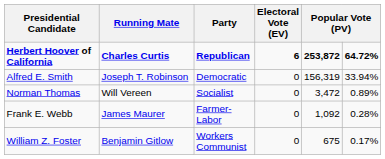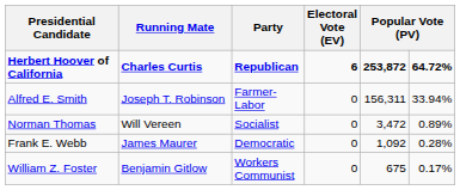Alfred E. Smith | Party: Democratic -> Farmer-Labor
Alfred E. Smith | column 5: 156,319 -> 156,311
Frank E. Webb | Party: Farmer-Labor -> Democratic
